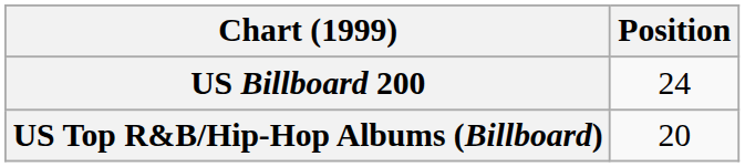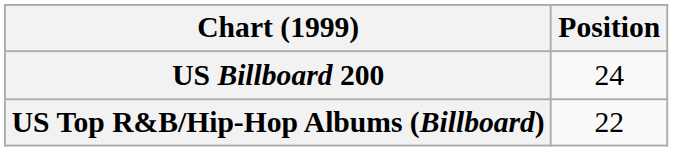US Top R&B/Hip-Hop Albums (Billboard) | Position: 20 -> 22
